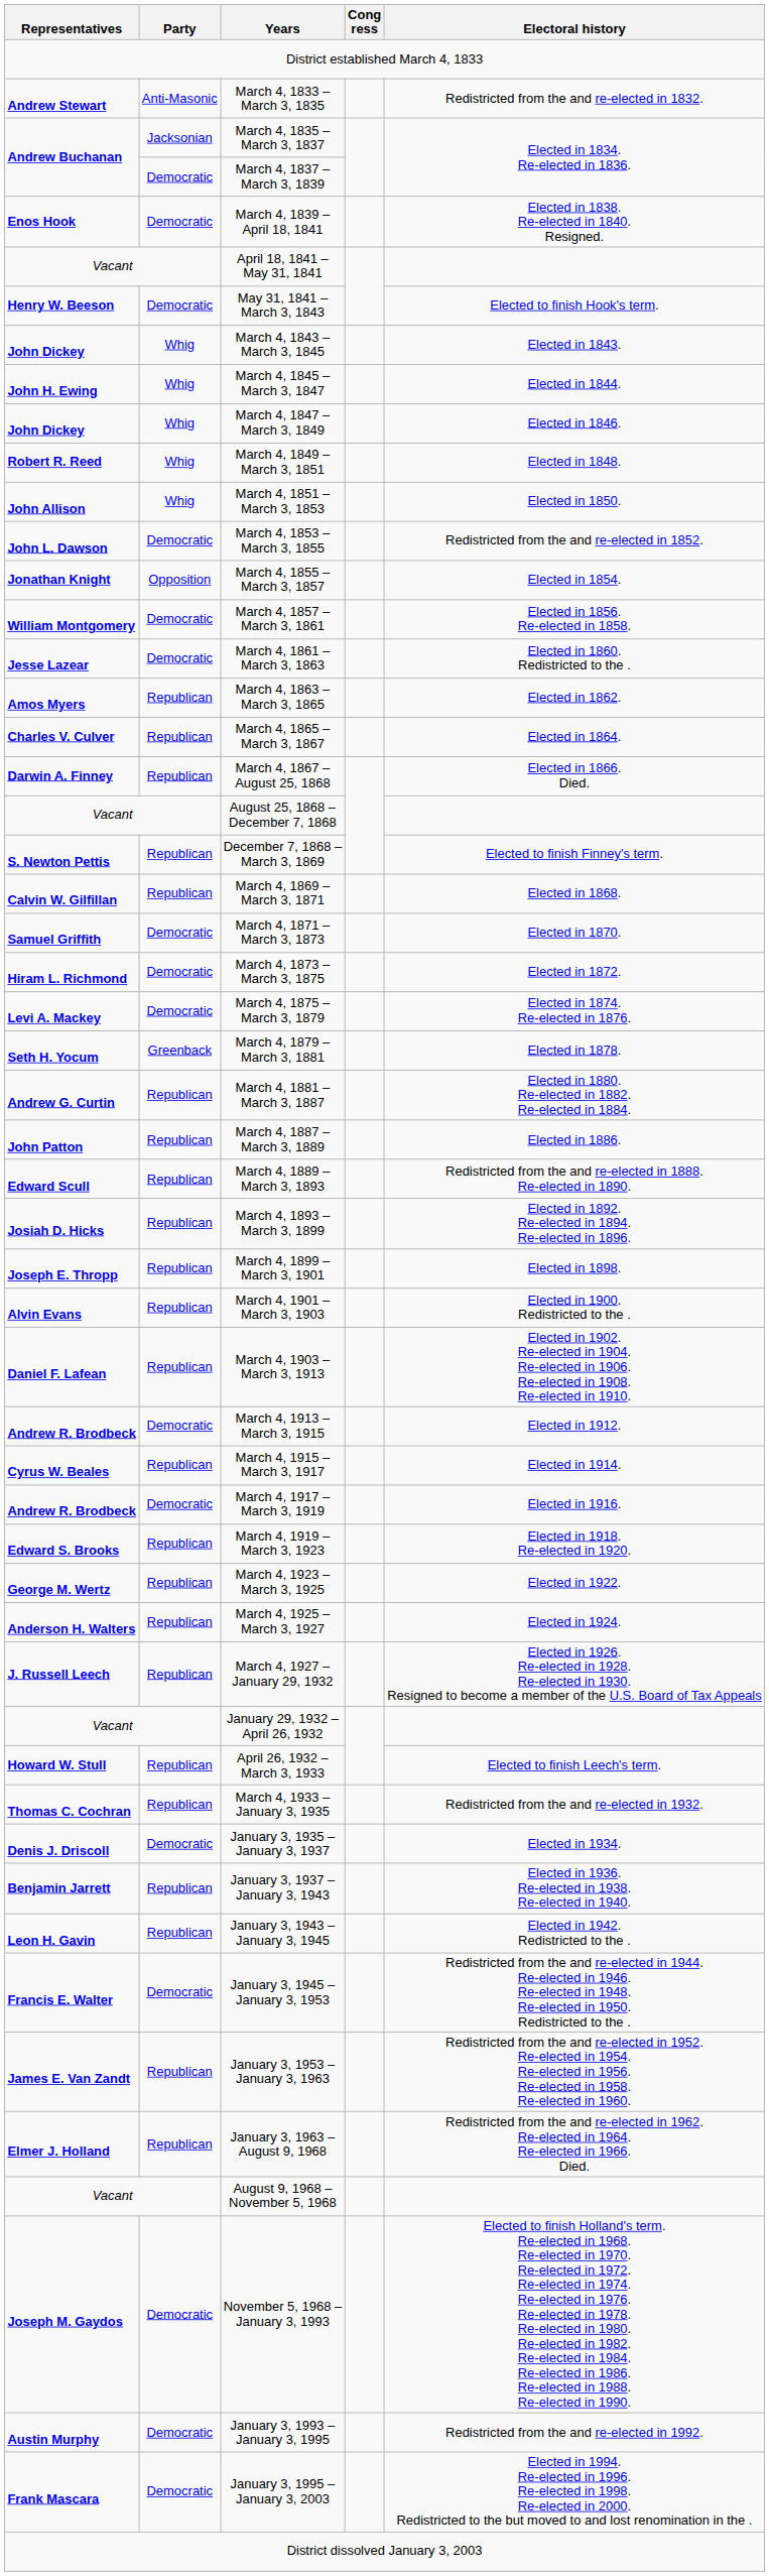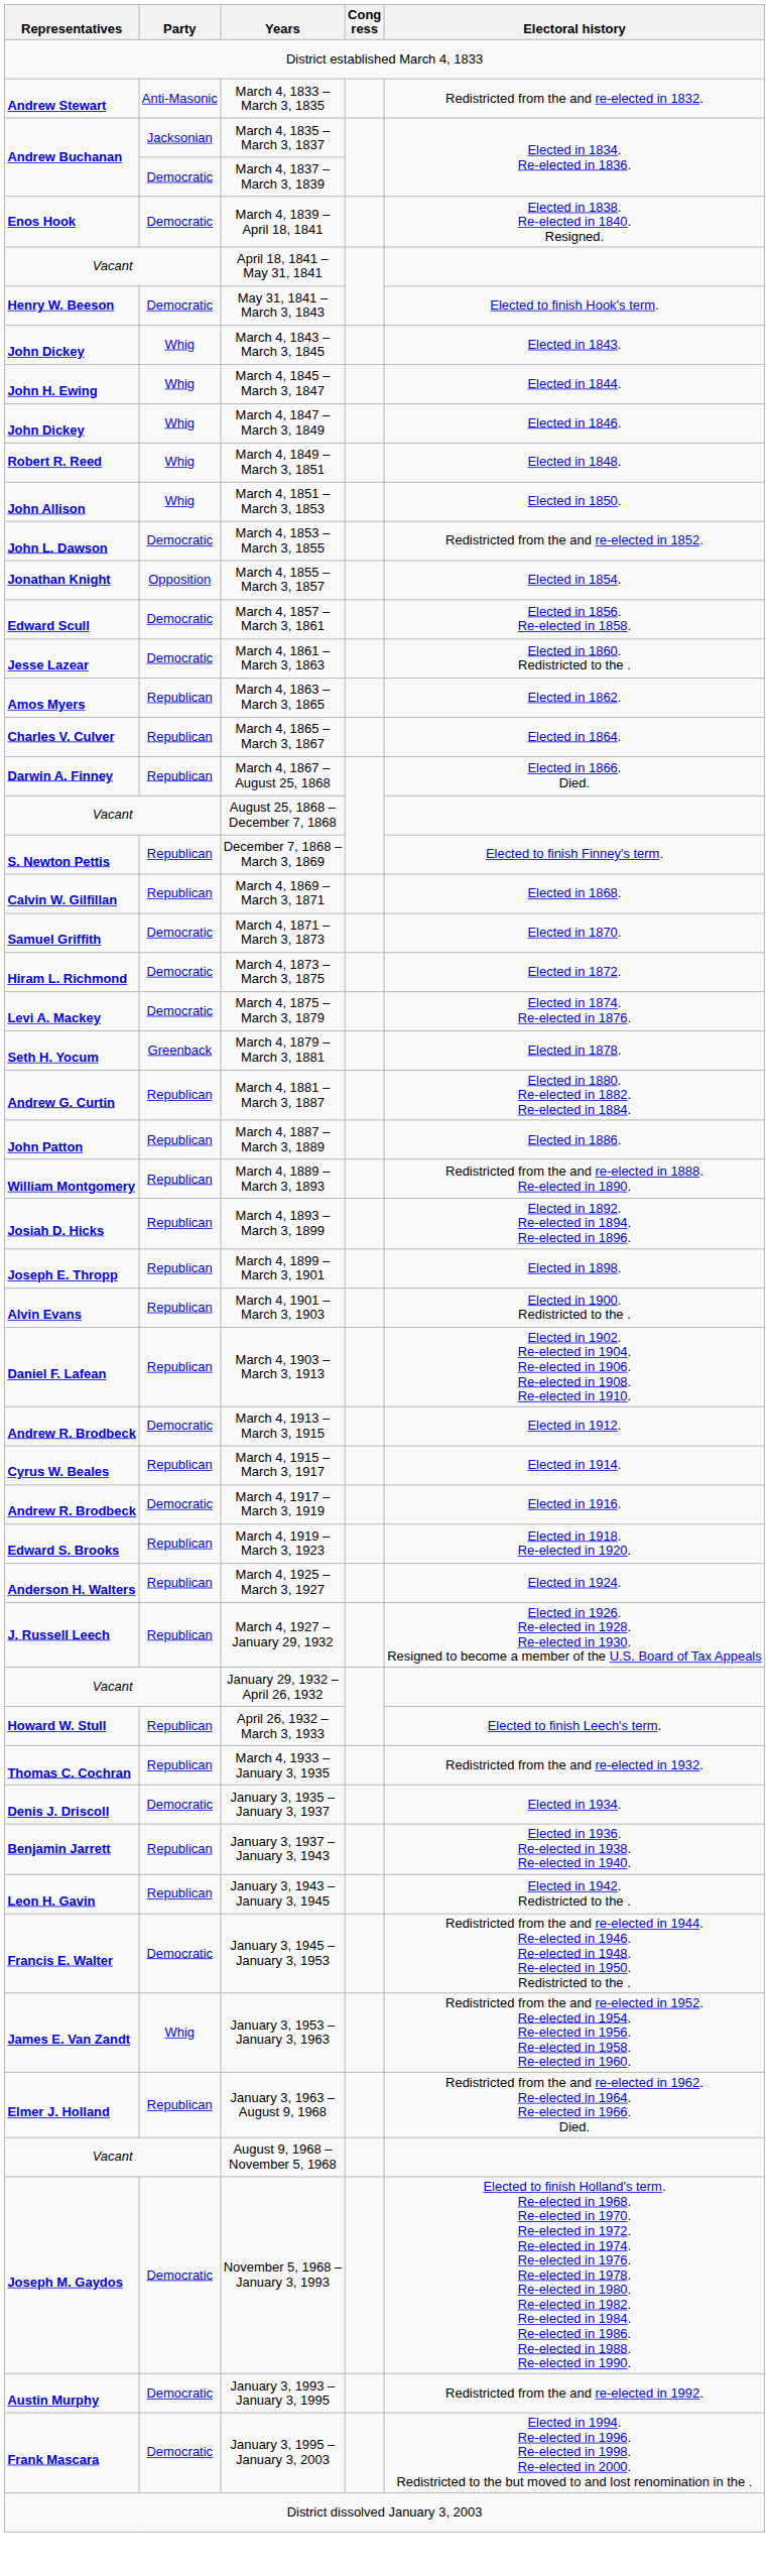March 4, 1857 – March 3, 1861 | Representatives: William Montgomery -> Edward Scull
March 4, 1889 – March 3, 1893 | Representatives: Edward Scull -> William Montgomery
- row: George M. Wertz | Republican | March 4, 1923 – March 3, 1925 | Elected in 1922.
January 3, 1953 – January 3, 1963 | Party: Republican -> Whig
